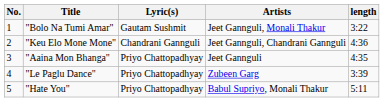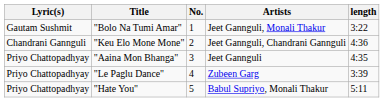columns swapped: No. <-> Lyric(s)
